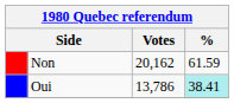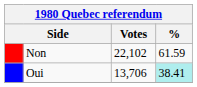Non | Votes: 20,162 -> 22,102
Oui | Votes: 13,786 -> 13,706
